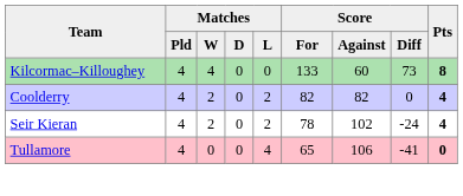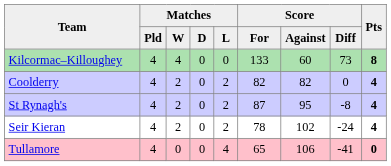+ row: St Rynagh's | 4 | 2 | 0 | 2 | 87 | 95 | -8 | 4
